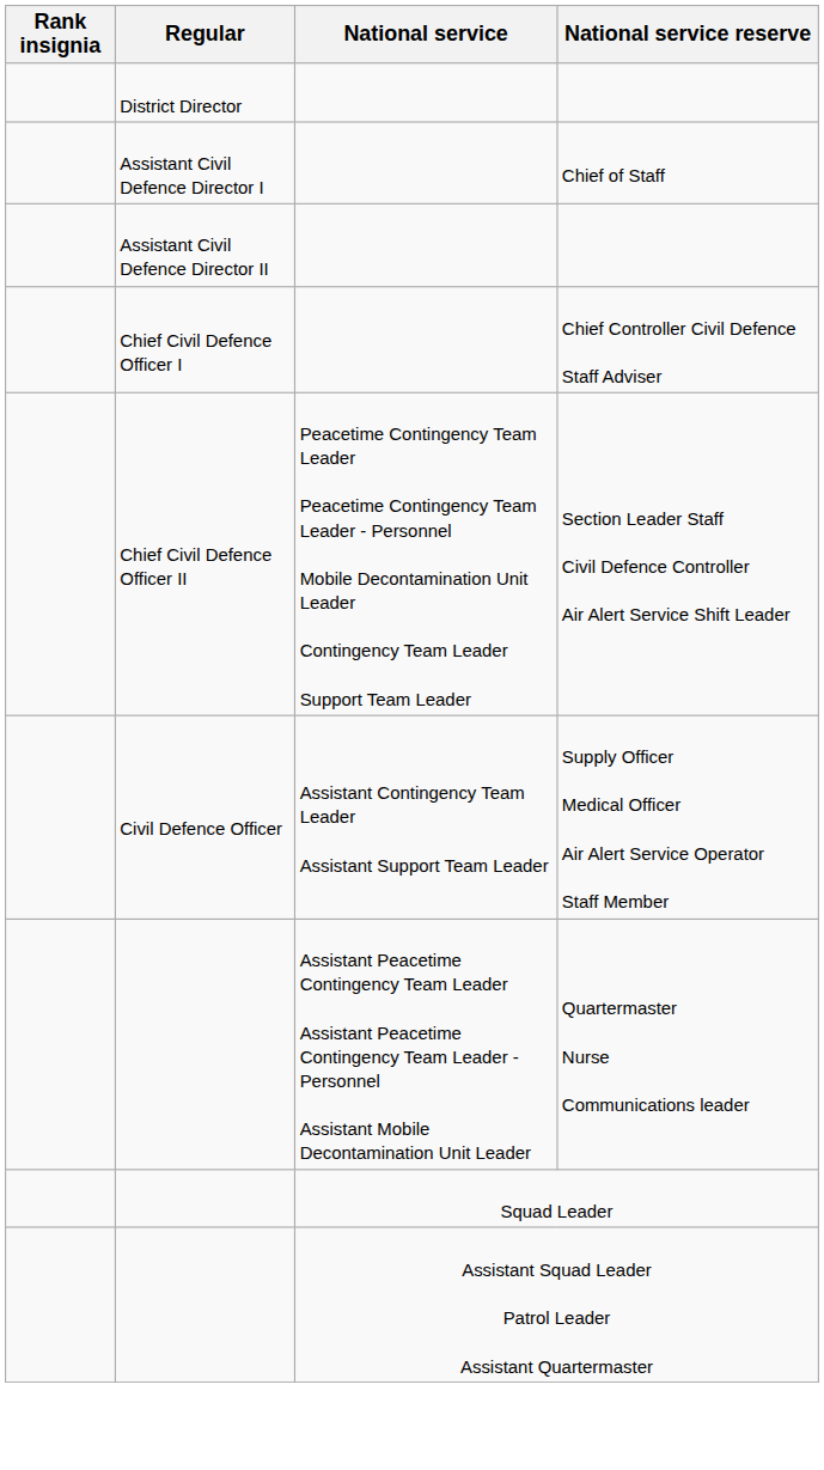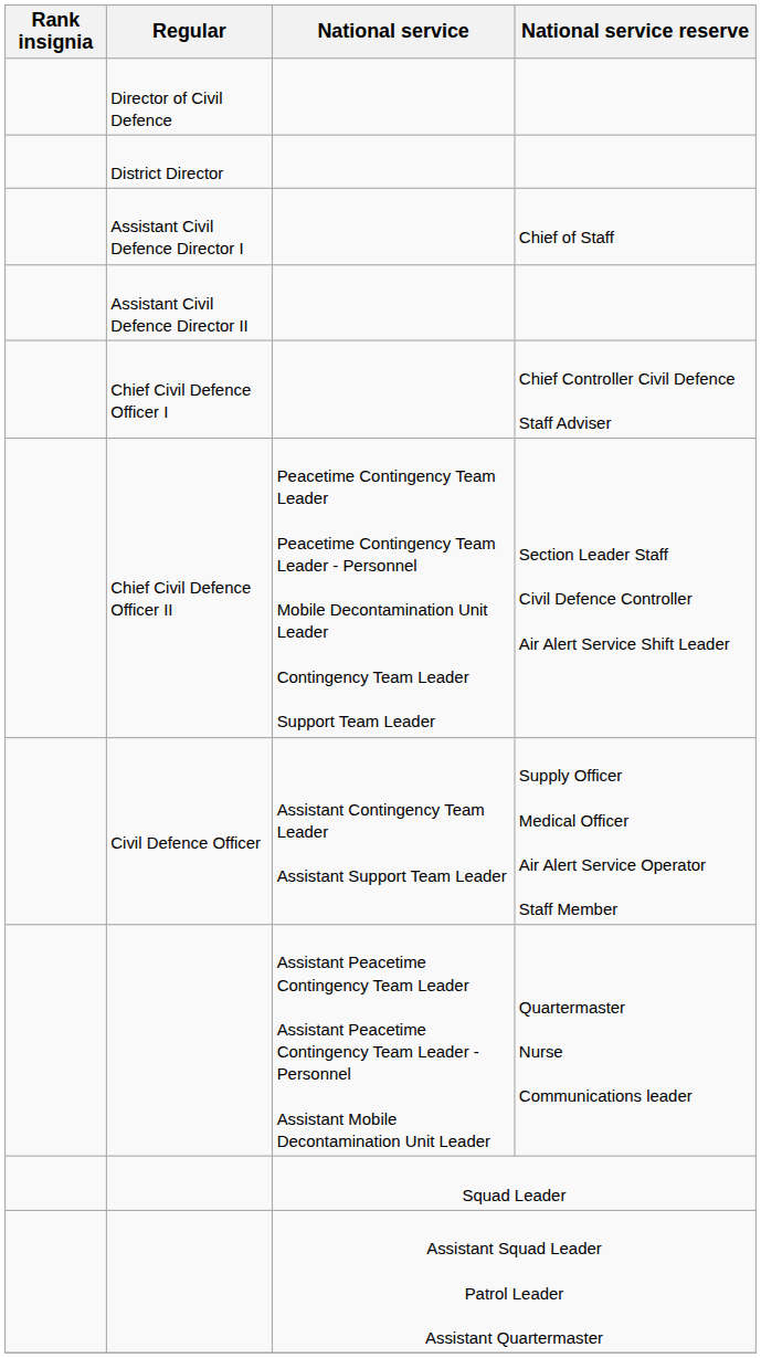+ row: Director of Civil Defence
